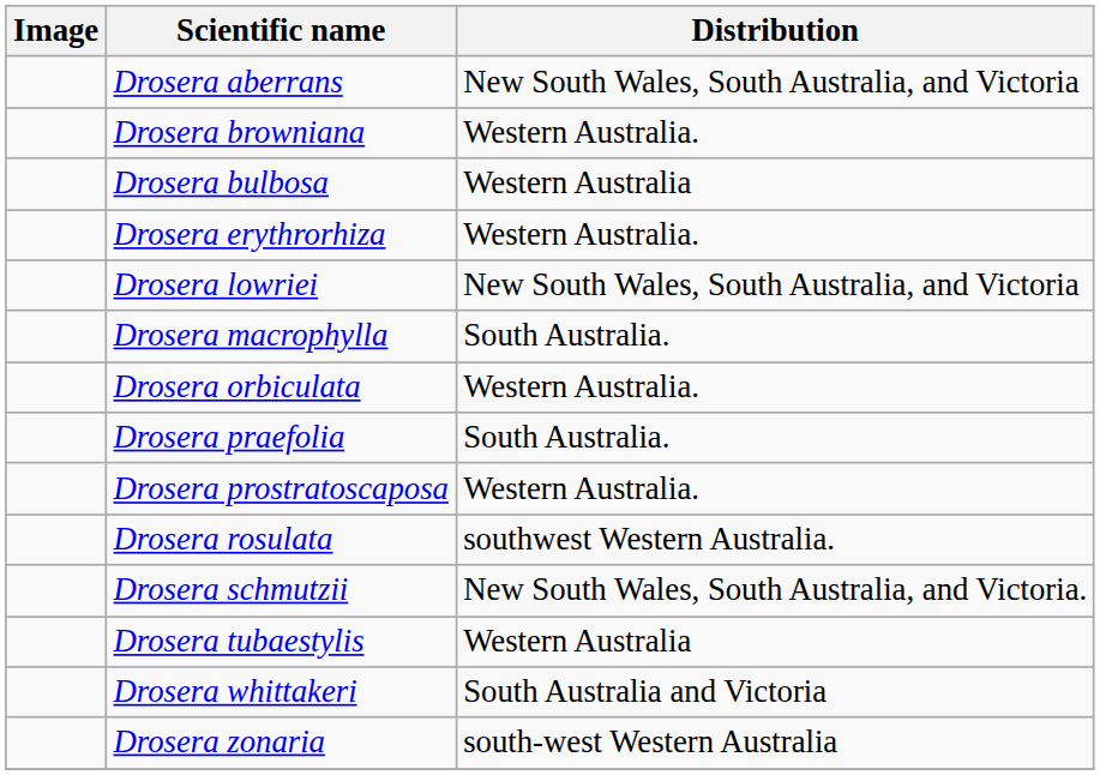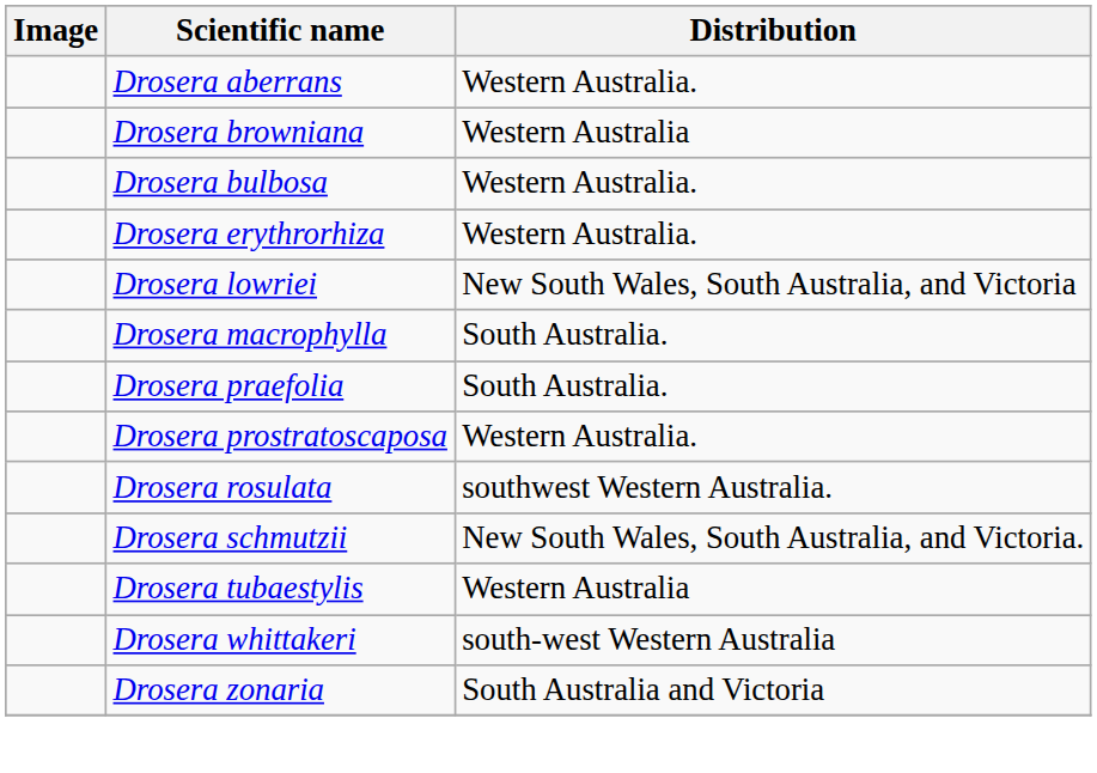Drosera aberrans | Distribution: New South Wales, South Australia, and Victoria -> Western Australia.
Drosera browniana | Distribution: Western Australia. -> Western Australia
Drosera bulbosa | Distribution: Western Australia -> Western Australia.
- row: Drosera orbiculata | Western Australia.
Drosera whittakeri | Distribution: South Australia and Victoria -> south-west Western Australia
Drosera zonaria | Distribution: south-west Western Australia -> South Australia and Victoria
